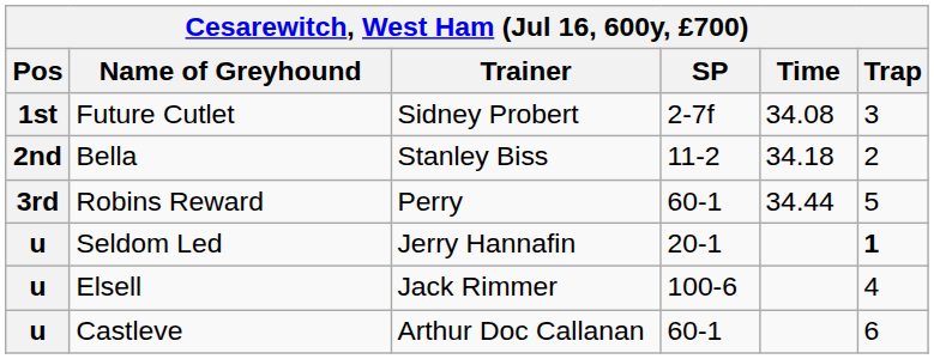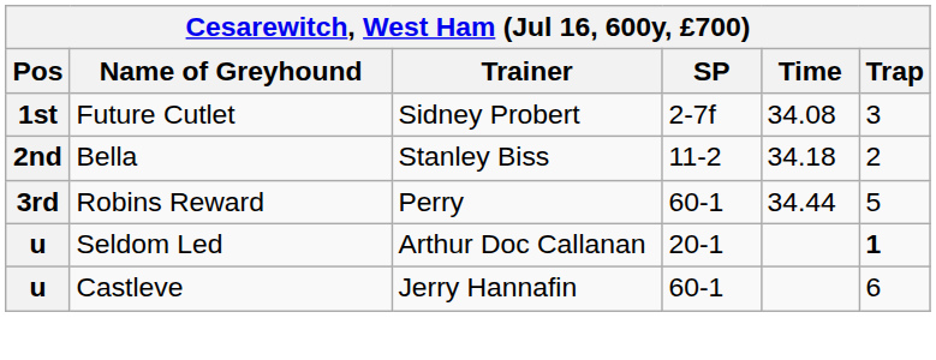Seldom Led | Trainer: Jerry Hannafin -> Arthur Doc Callanan
- row: u | Elsell | Jack Rimmer | 100-6 | 4
Castleve | Trainer: Arthur Doc Callanan -> Jerry Hannafin
